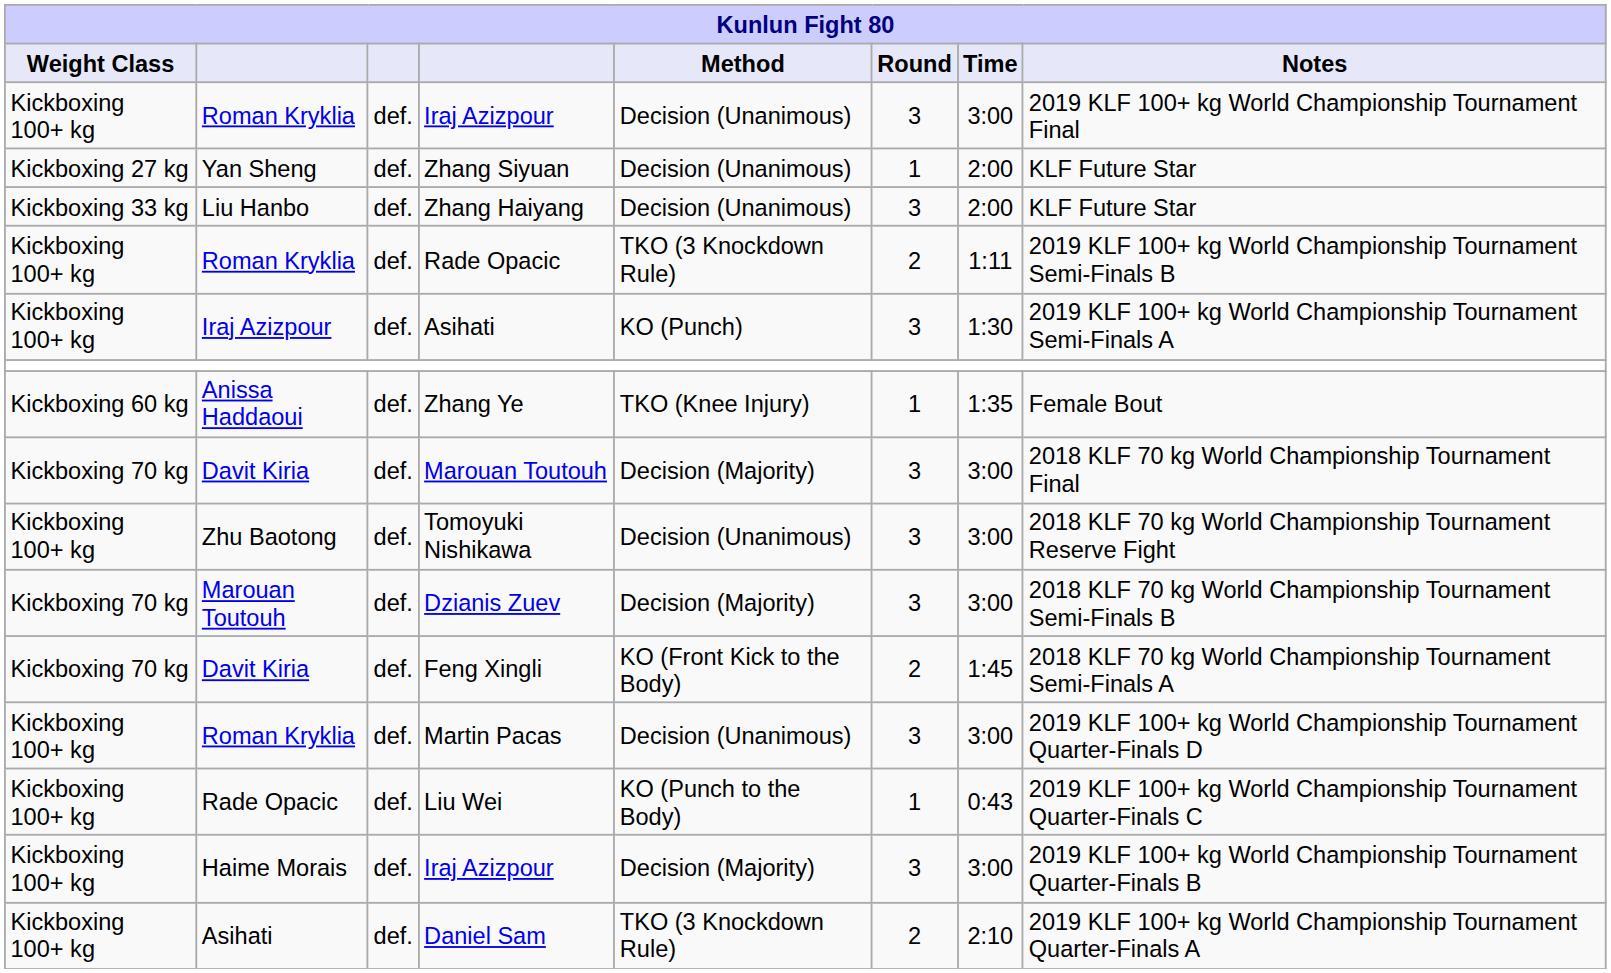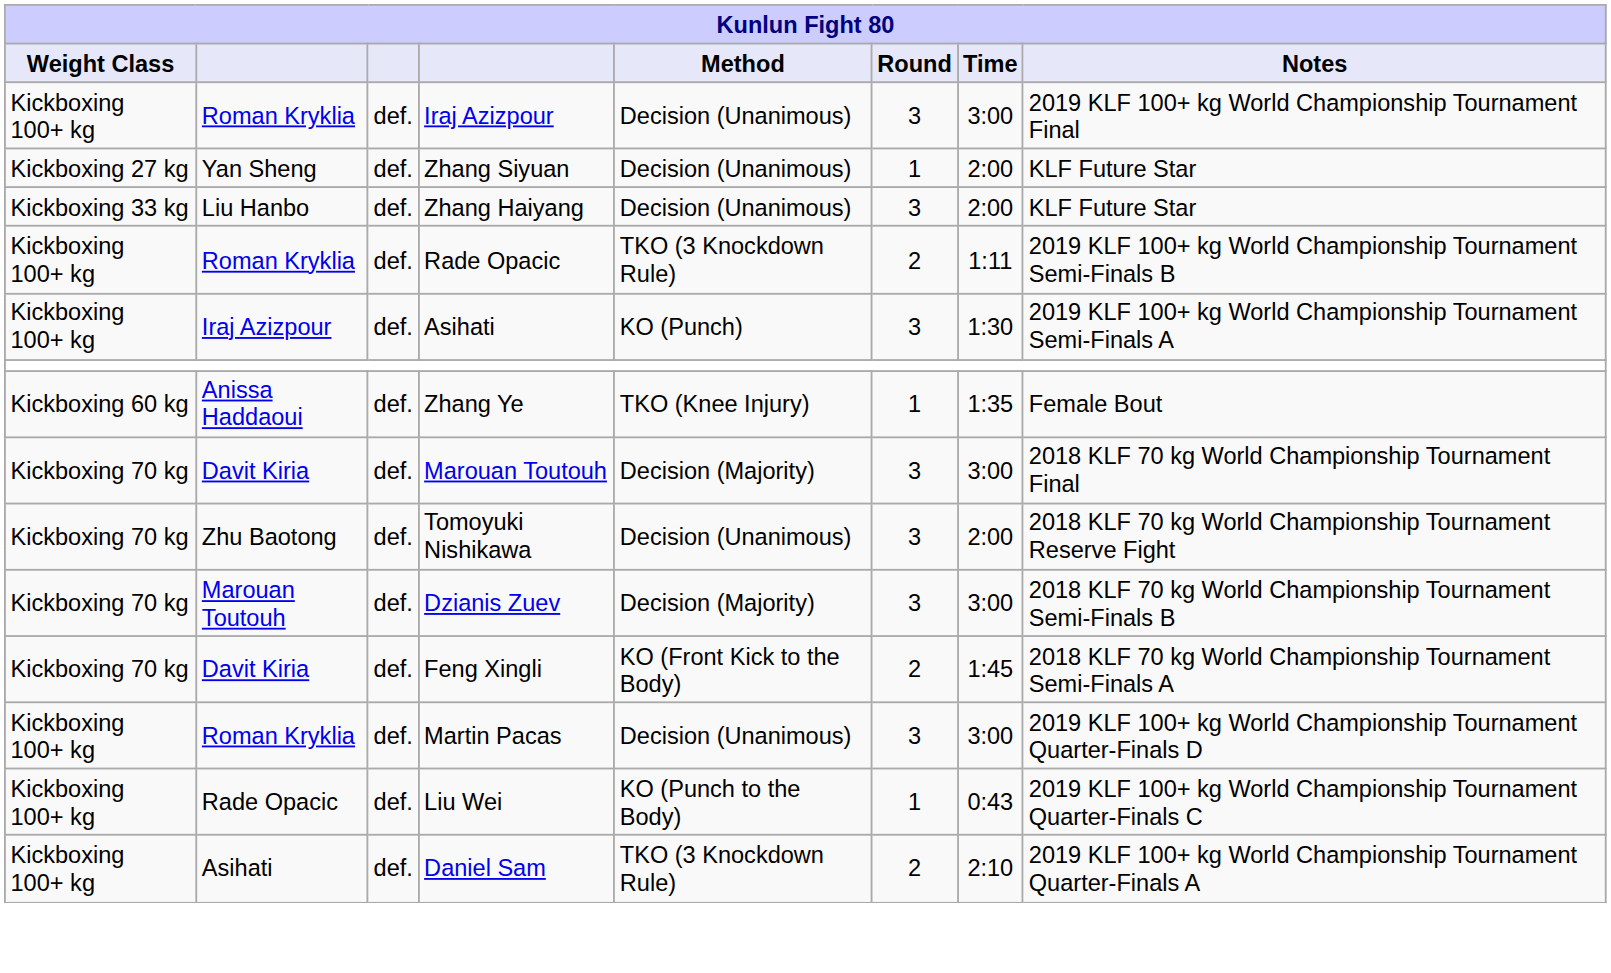Tomoyuki Nishikawa | Weight Class: Kickboxing 100+ kg -> Kickboxing 70 kg
Tomoyuki Nishikawa | Time: 3:00 -> 2:00
- row: Kickboxing 100+ kg | Haime Morais | def. | Iraj Azizpour | Decision (Majority) | 3 | 3:00 | 2019 KLF 100+ kg World Championship Tournament Quarter-Finals B
